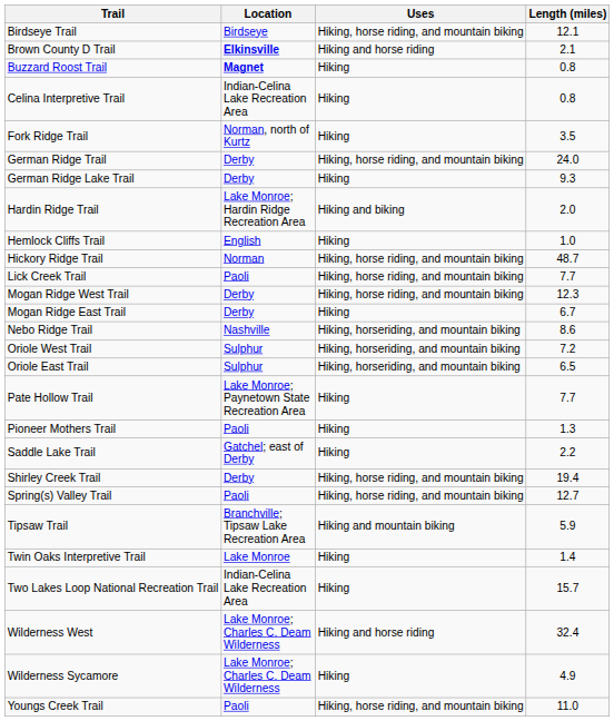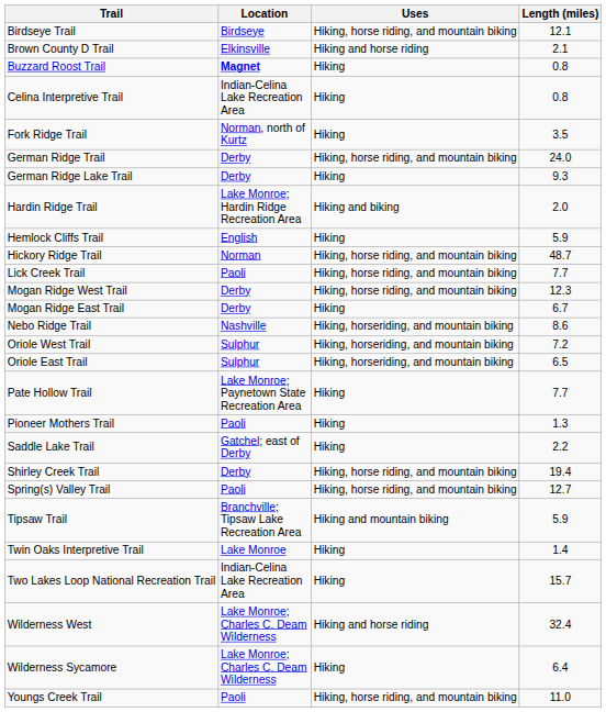Brown County D Trail | Location: bold -> normal
Hemlock Cliffs Trail | Length (miles): 1.0 -> 5.9
Wilderness Sycamore | Length (miles): 4.9 -> 6.4
